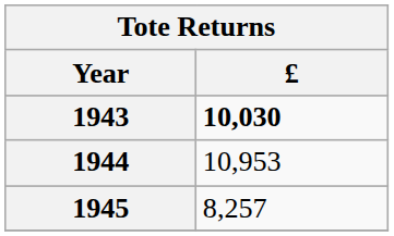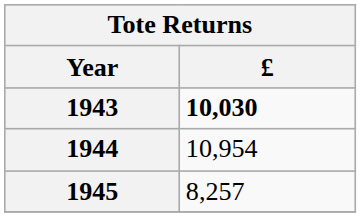1944 | £: 10,953 -> 10,954
